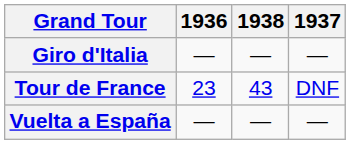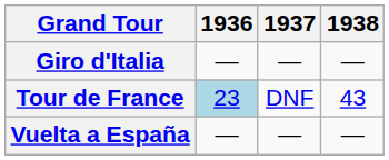columns swapped: 1937 <-> 1938
Tour de France | 1936: no background -> lightblue background
